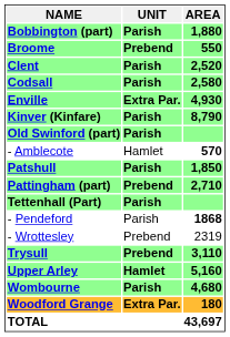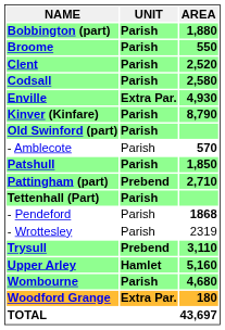Broome | UNIT: Prebend -> Parish
- Amblecote | UNIT: Hamlet -> Parish
- Wrottesley | UNIT: Prebend -> Parish
